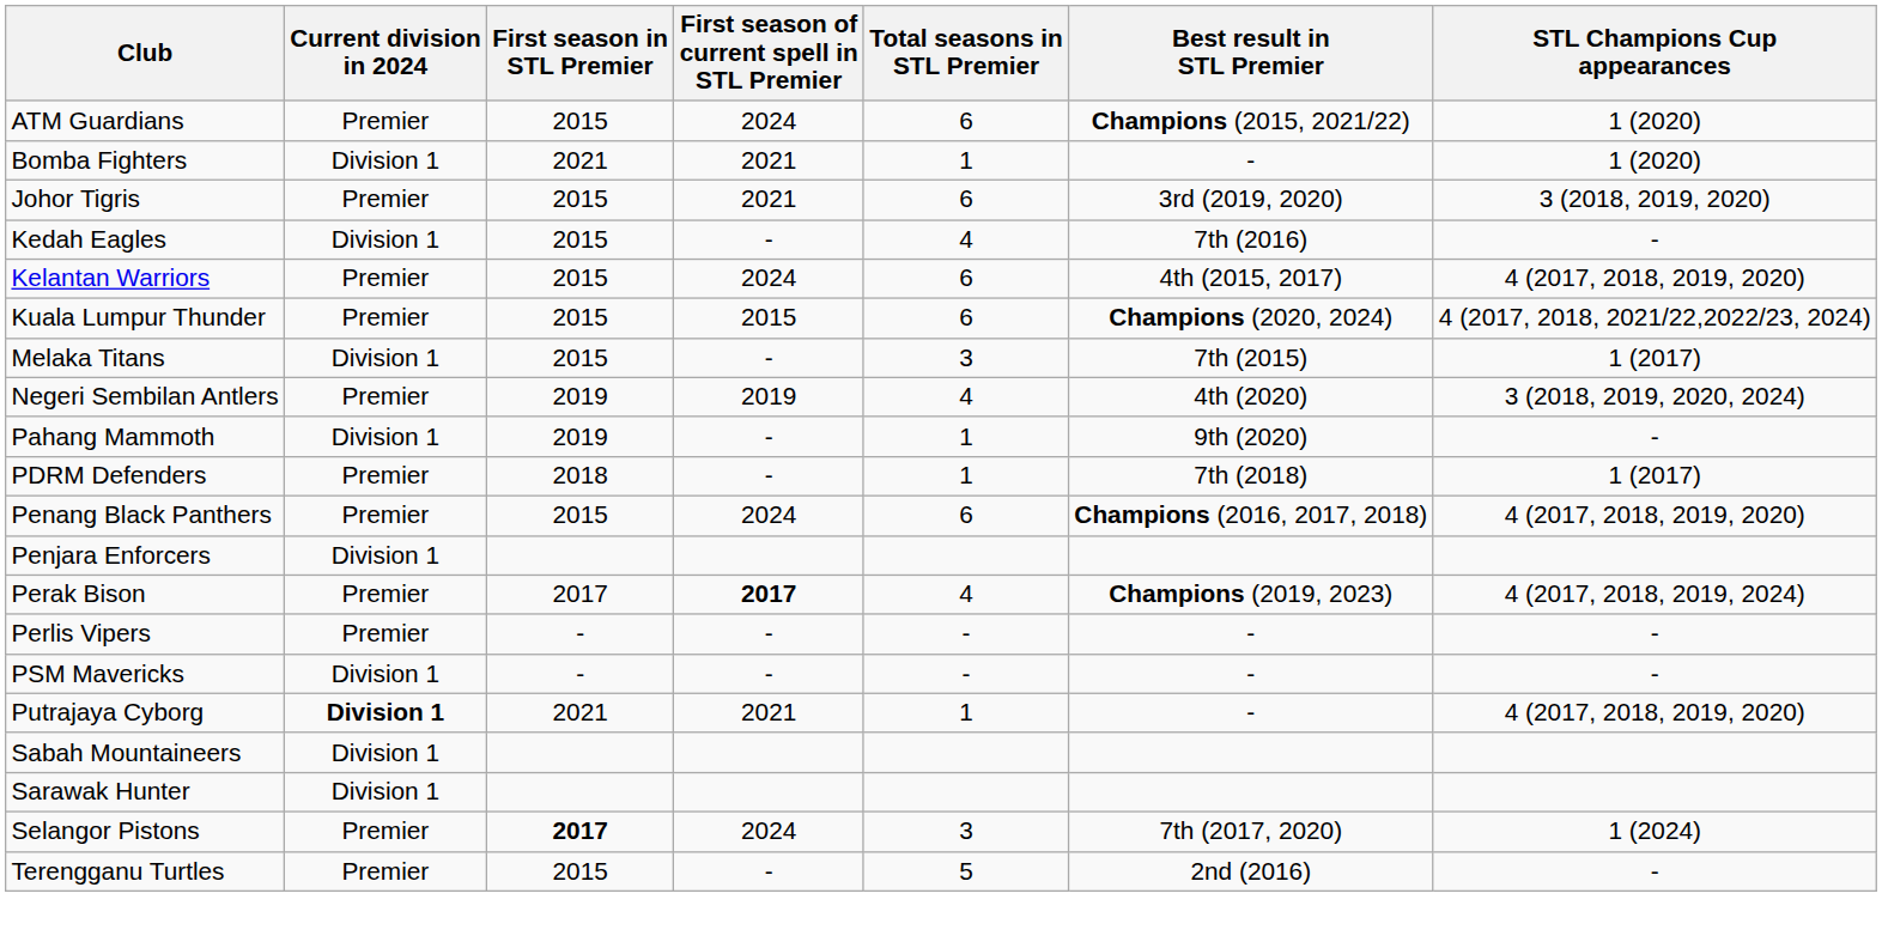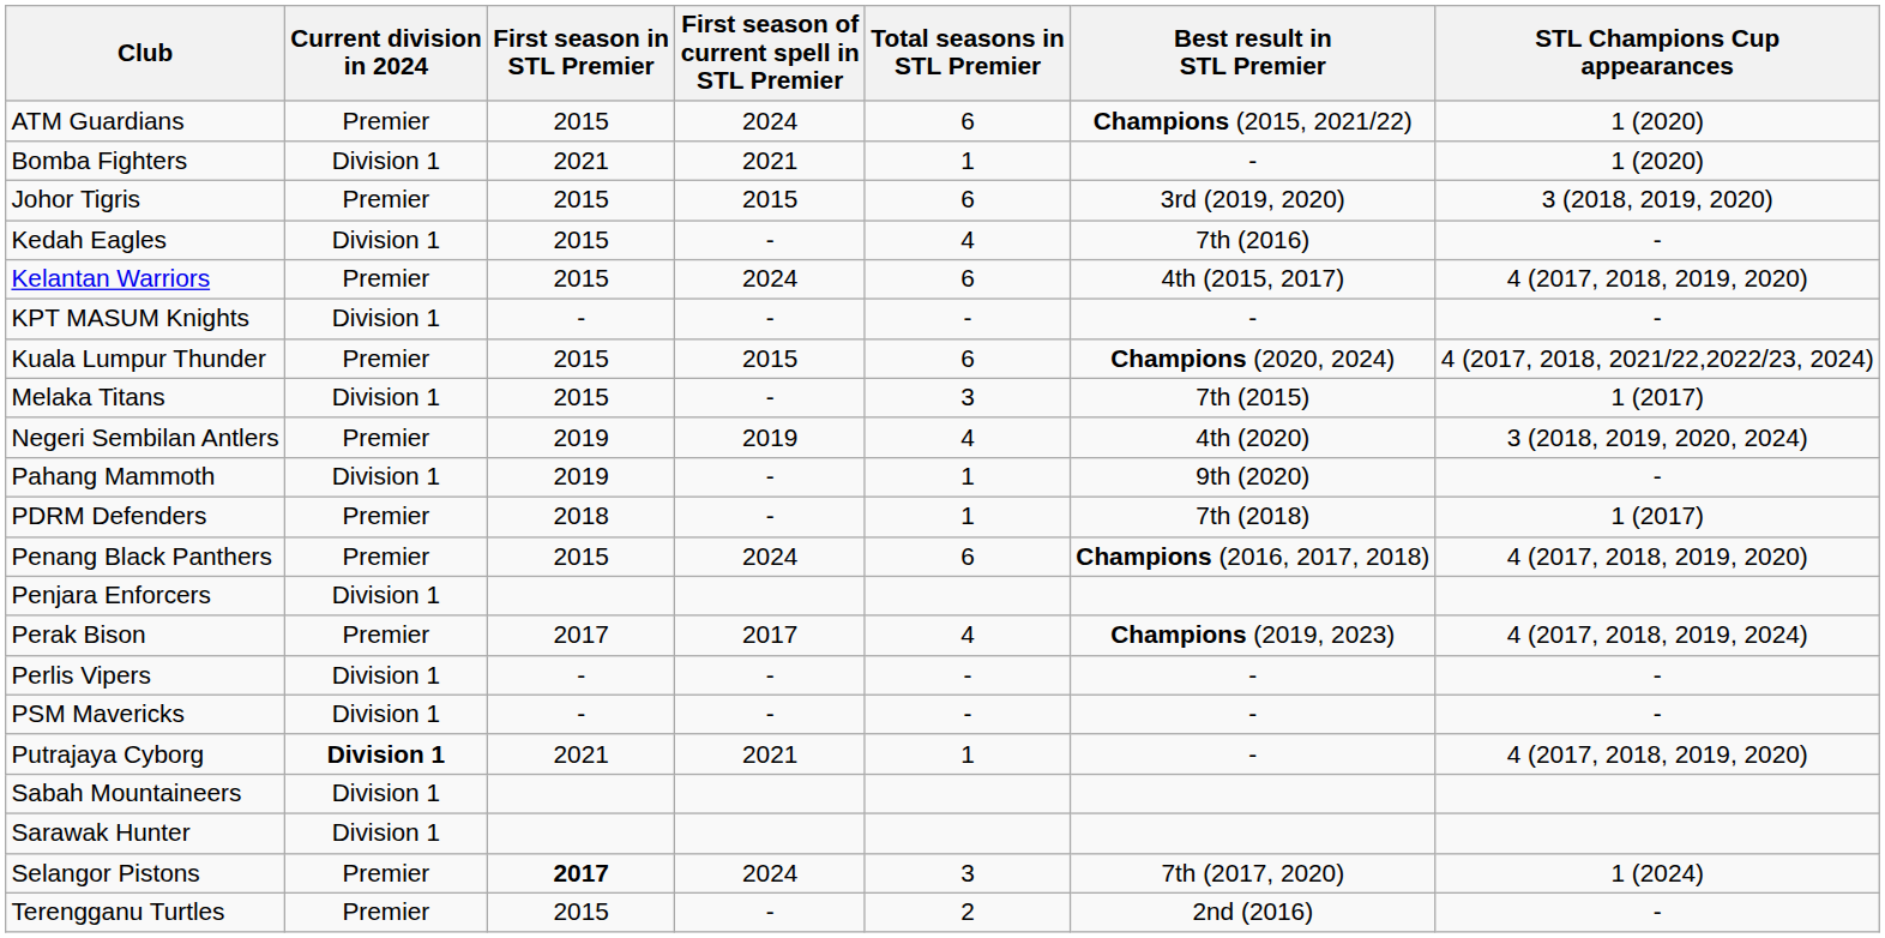Johor Tigris | First season of current spell in STL Premier: 2021 -> 2015
+ row: KPT MASUM Knights | Division 1 | - | - | - | - | -
Perak Bison | First season of current spell in STL Premier: bold -> normal
Perlis Vipers | Current division in 2024: Premier -> Division 1
Terengganu Turtles | Total seasons in STL Premier: 5 -> 2
